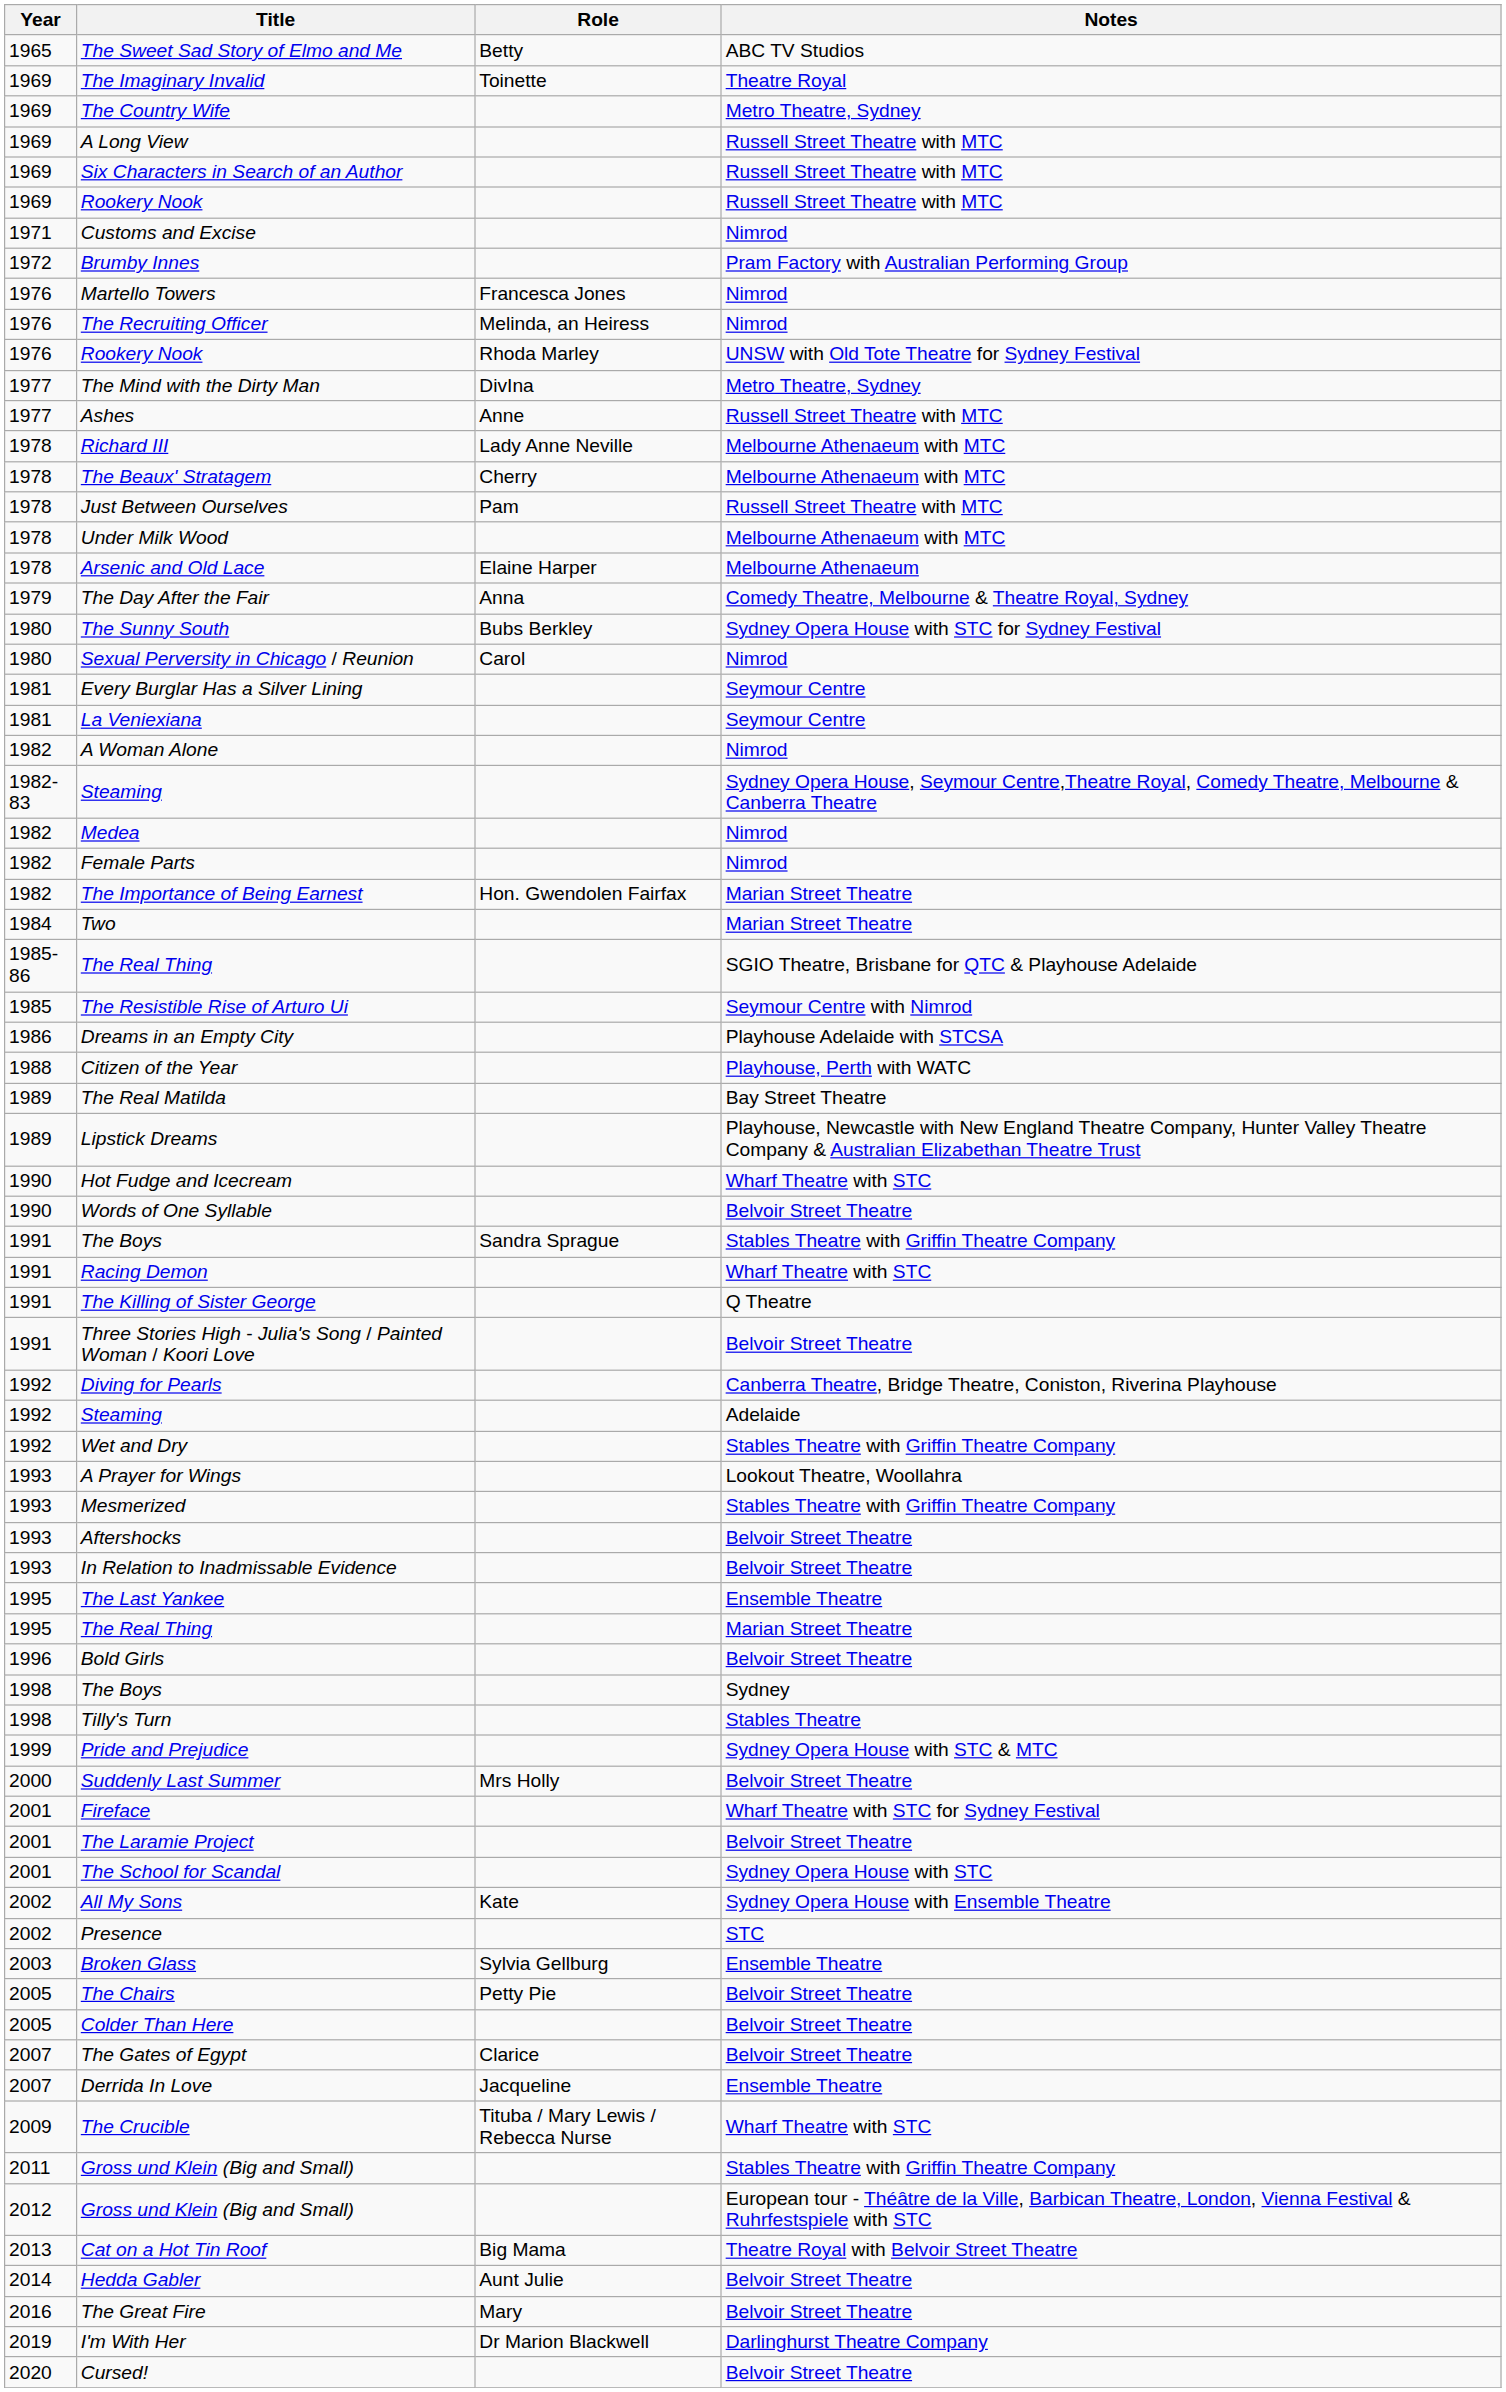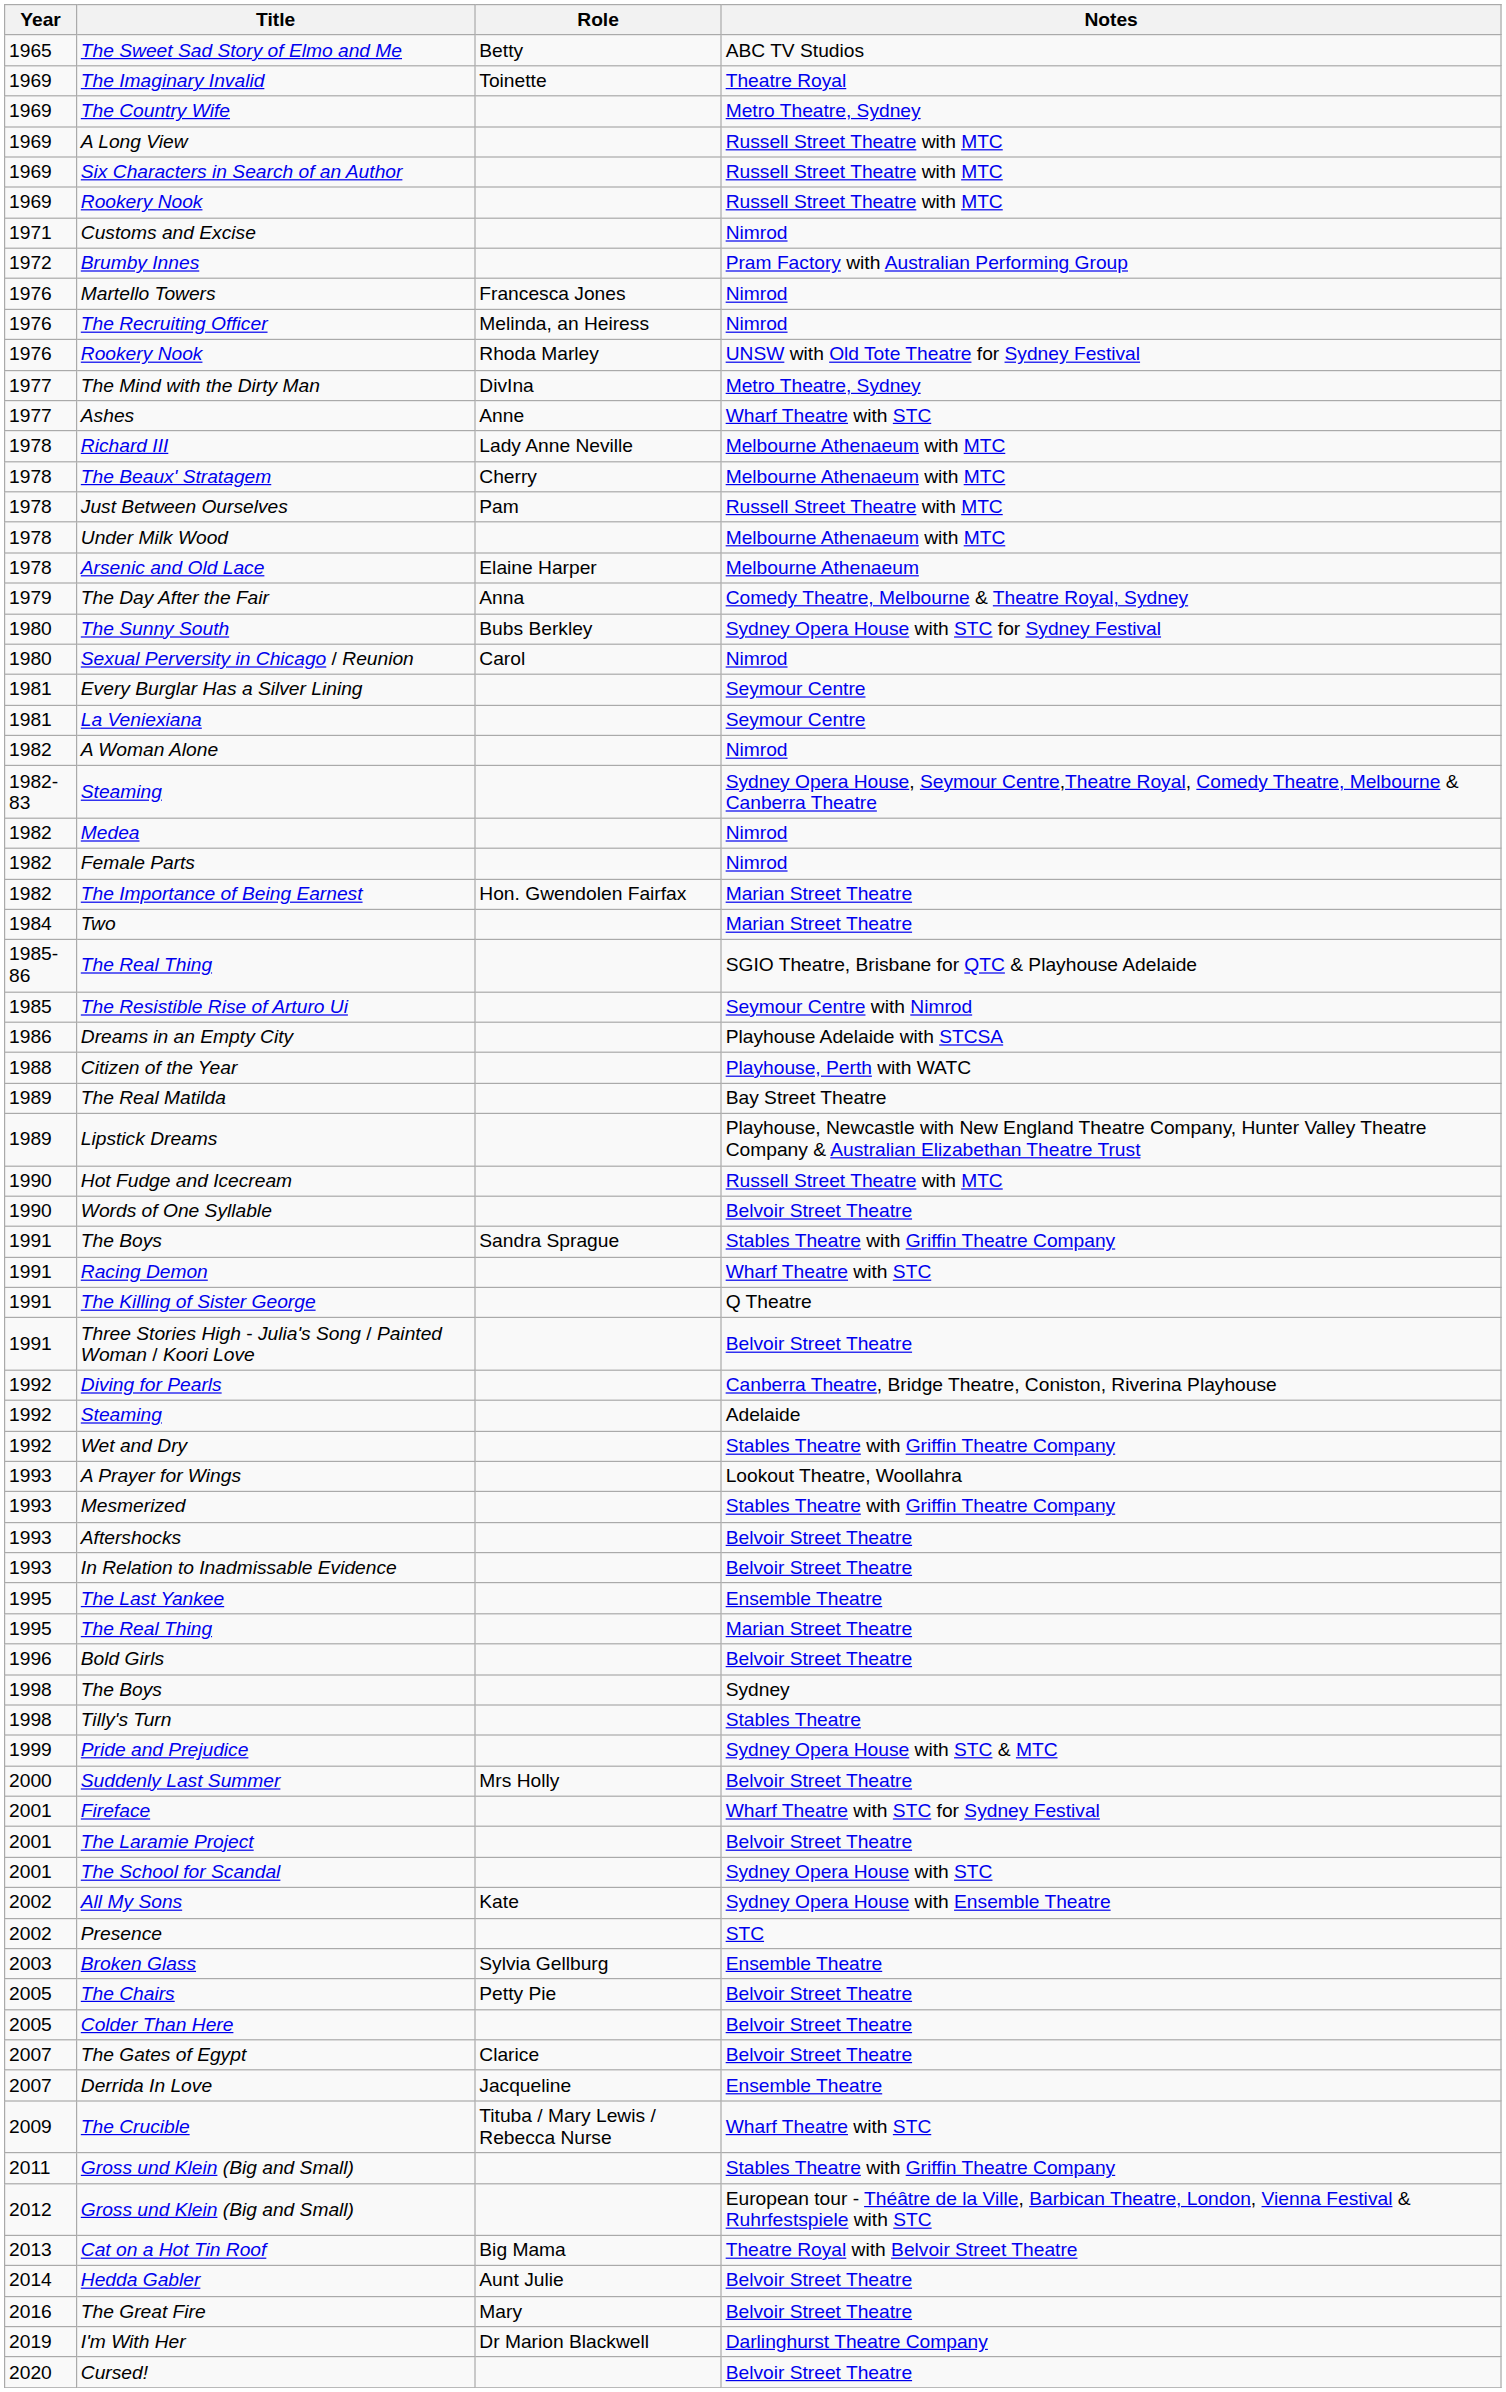Ashes | Notes: Russell Street Theatre with MTC -> Wharf Theatre with STC
Hot Fudge and Icecream | Notes: Wharf Theatre with STC -> Russell Street Theatre with MTC
